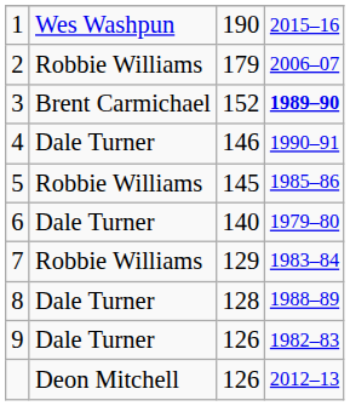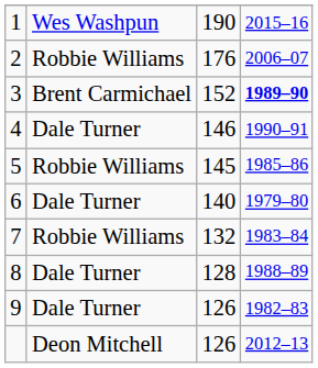2 | column 3: 179 -> 176
7 | column 3: 129 -> 132
